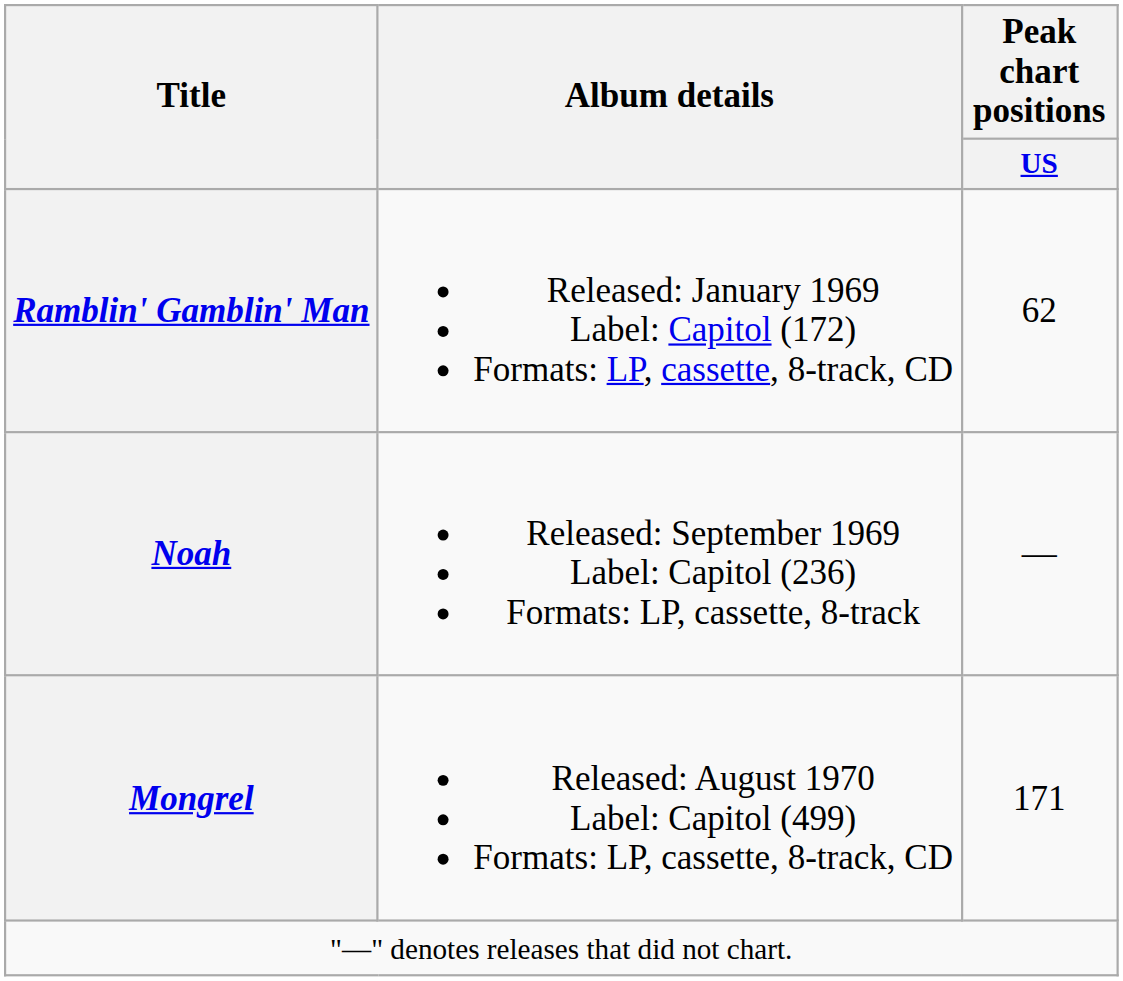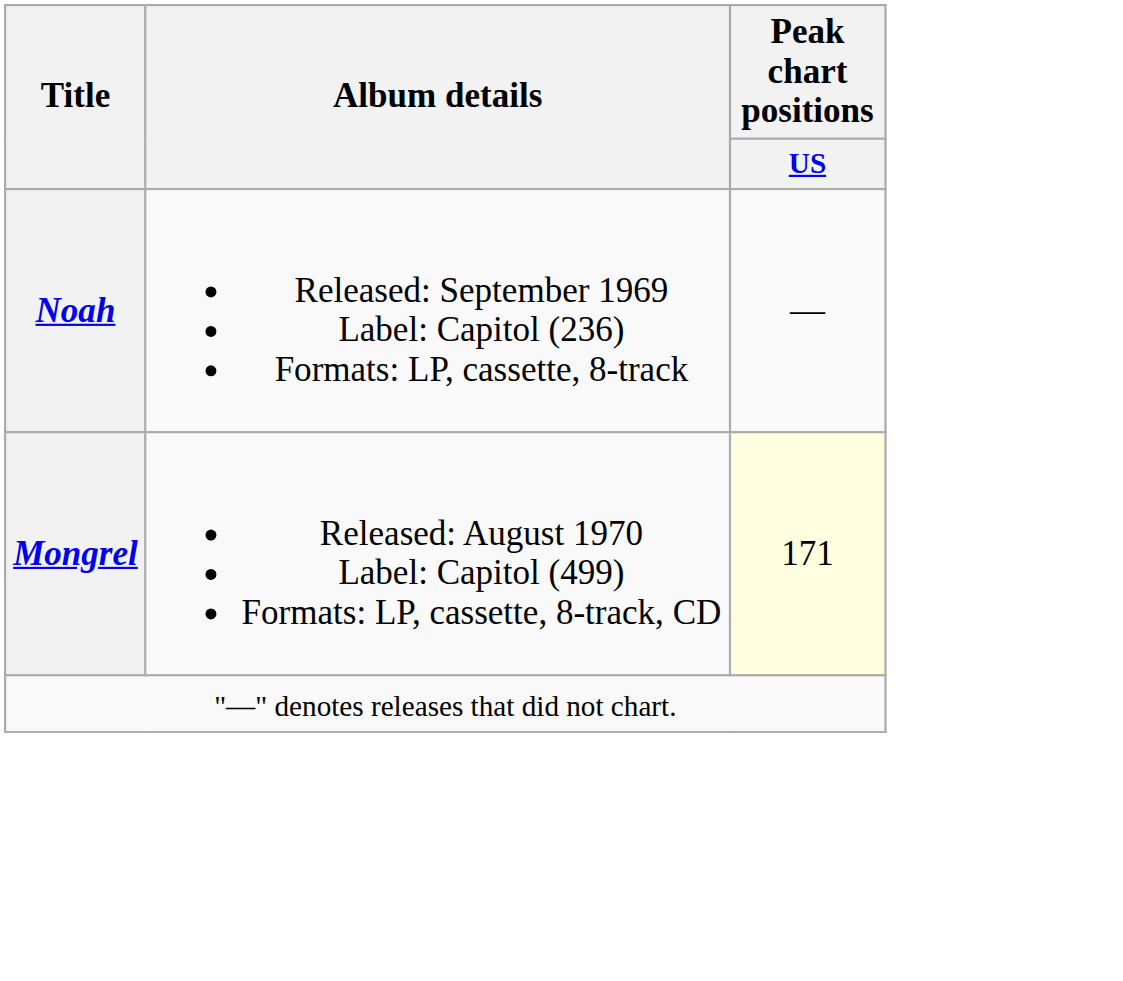- row: Ramblin' Gamblin' Man | Released: January 1969 Label: Capitol (172) Formats: LP, cassette, 8-track, CD | 62
Mongrel | Peak chart positions / US: no background -> lightyellow background
